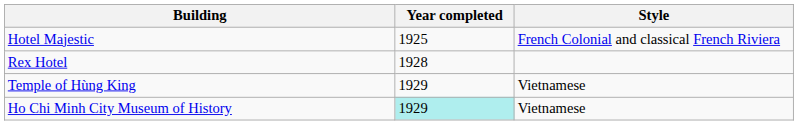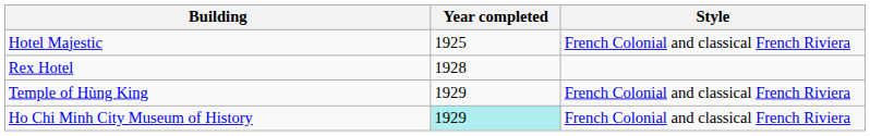Temple of Hùng King | Style: Vietnamese -> French Colonial and classical French Riviera
Ho Chi Minh City Museum of History | Style: Vietnamese -> French Colonial and classical French Riviera
